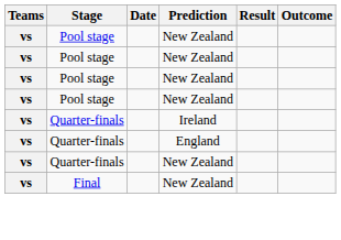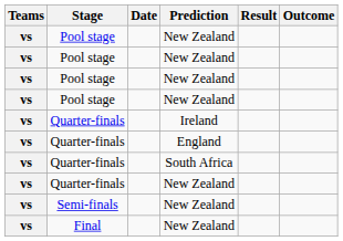+ row: vs | Quarter-finals | South Africa
+ row: vs | Semi-finals | New Zealand
